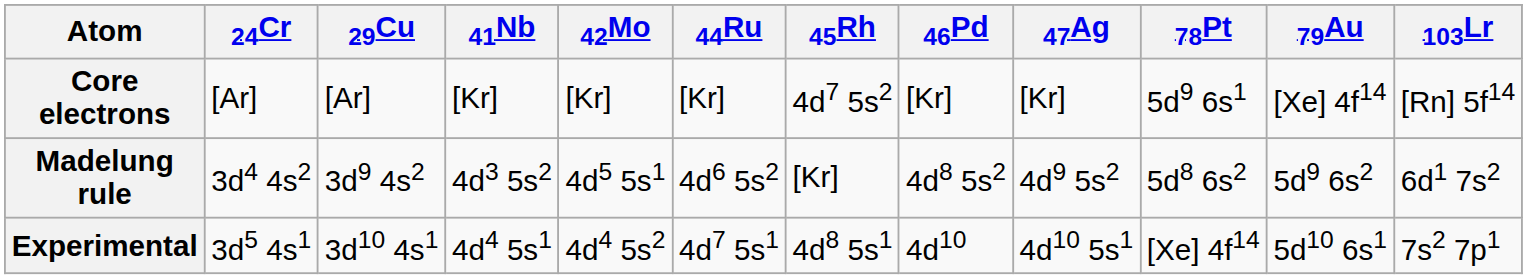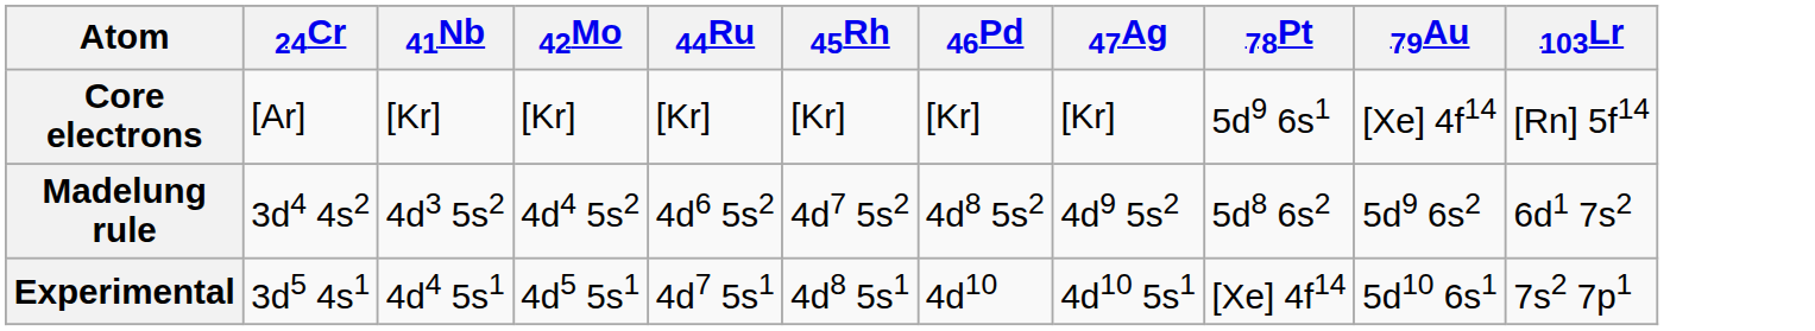- column: 29Cu | [Ar] | 3d9 4s2 | 3d10 4s1
Core electrons | 45Rh: 4d7 5s2 -> [Kr]
Madelung rule | 42Mo: 4d5 5s1 -> 4d4 5s2
Madelung rule | 45Rh: [Kr] -> 4d7 5s2
Experimental | 42Mo: 4d4 5s2 -> 4d5 5s1
